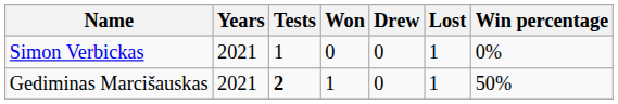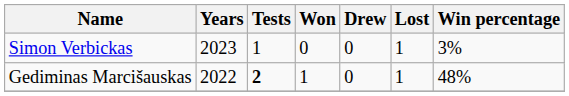Simon Verbickas | Years: 2021 -> 2023
Simon Verbickas | Win percentage: 0% -> 3%
Gediminas Marcišauskas | Years: 2021 -> 2022
Gediminas Marcišauskas | Win percentage: 50% -> 48%
